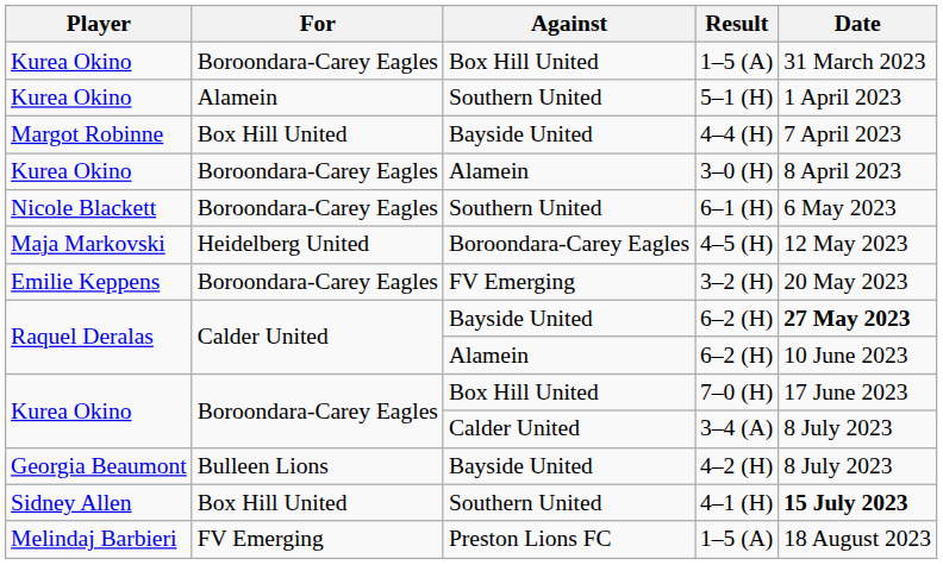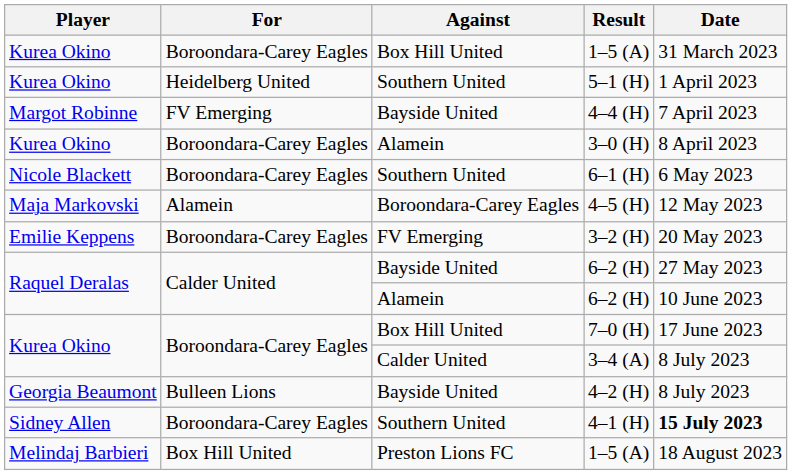5–1 (H) | For: Alamein -> Heidelberg United
4–4 (H) | For: Box Hill United -> FV Emerging
4–5 (H) | For: Heidelberg United -> Alamein
Bayside United / 6–2 (H) | Date: bold -> normal
4–1 (H) | For: Box Hill United -> Boroondara-Carey Eagles
Preston Lions FC / 1–5 (A) | For: FV Emerging -> Box Hill United
